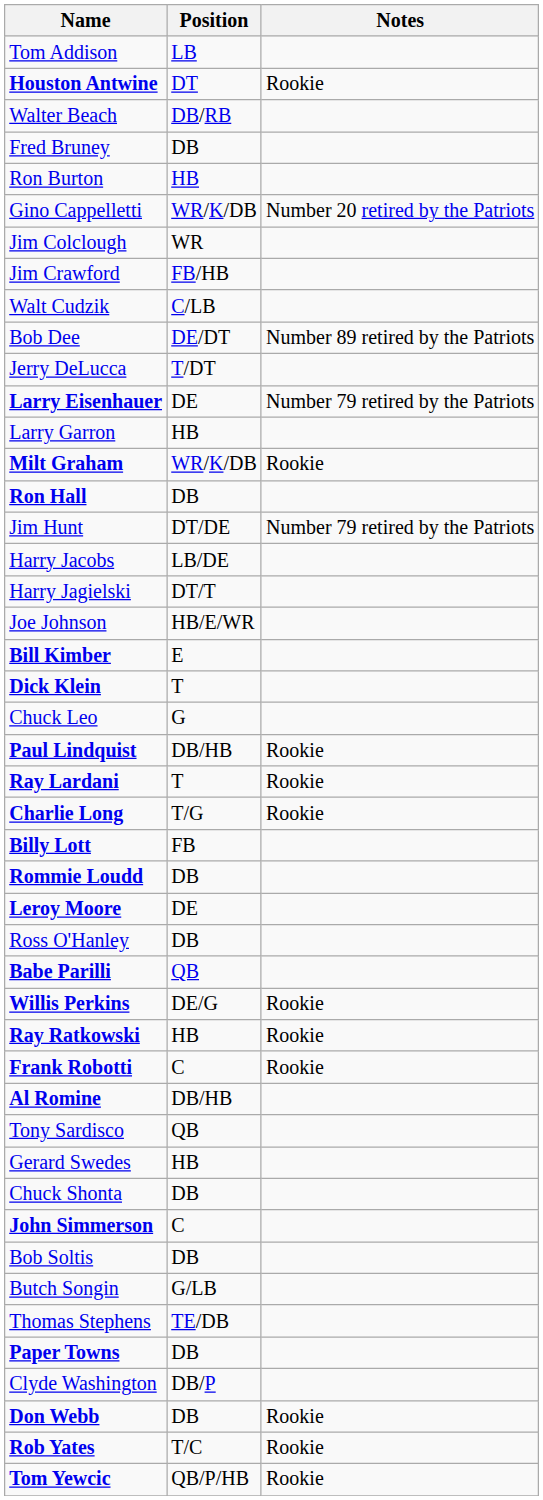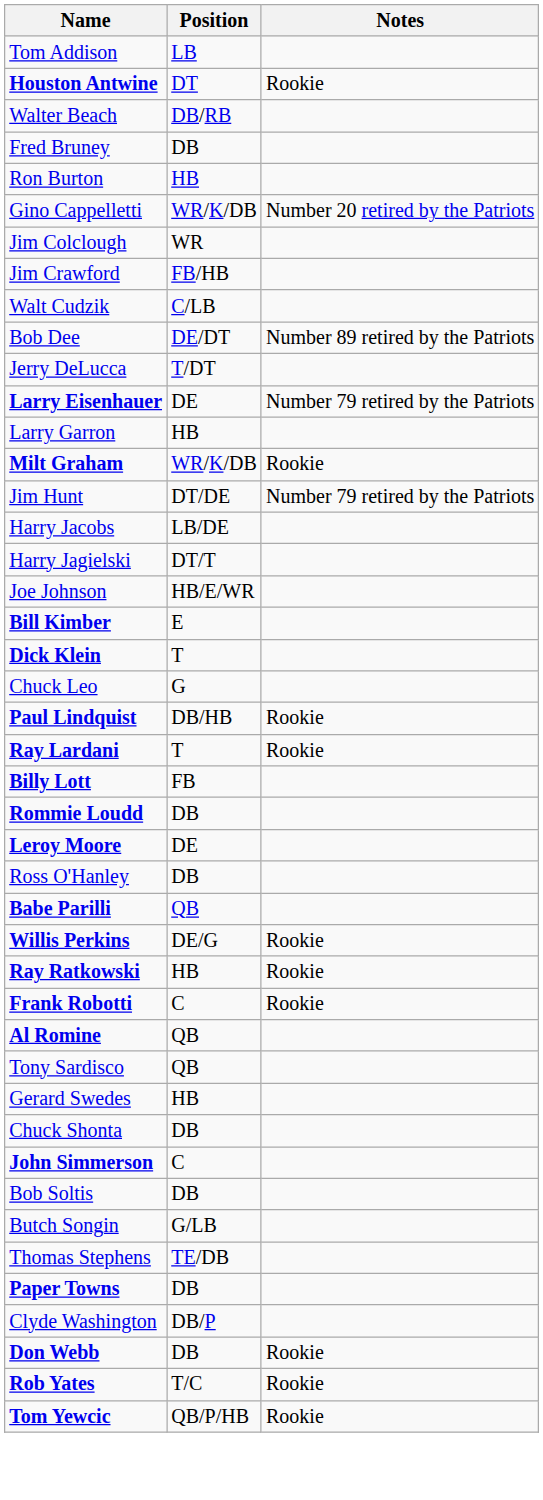- row: Ron Hall | DB
- row: Charlie Long | T/G | Rookie
Al Romine | Position: DB/HB -> QB
